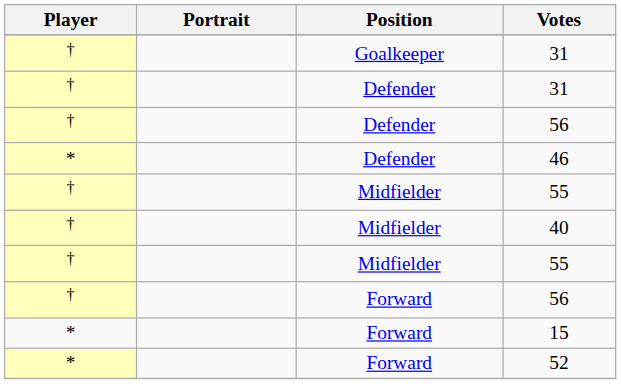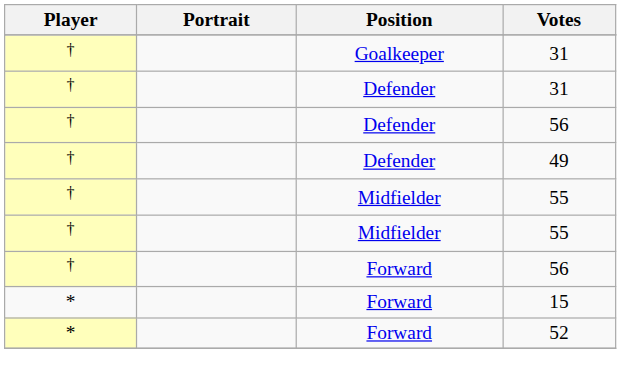+ row: † | Defender | 49
- row: * | Defender | 46
- row: † | Midfielder | 40
